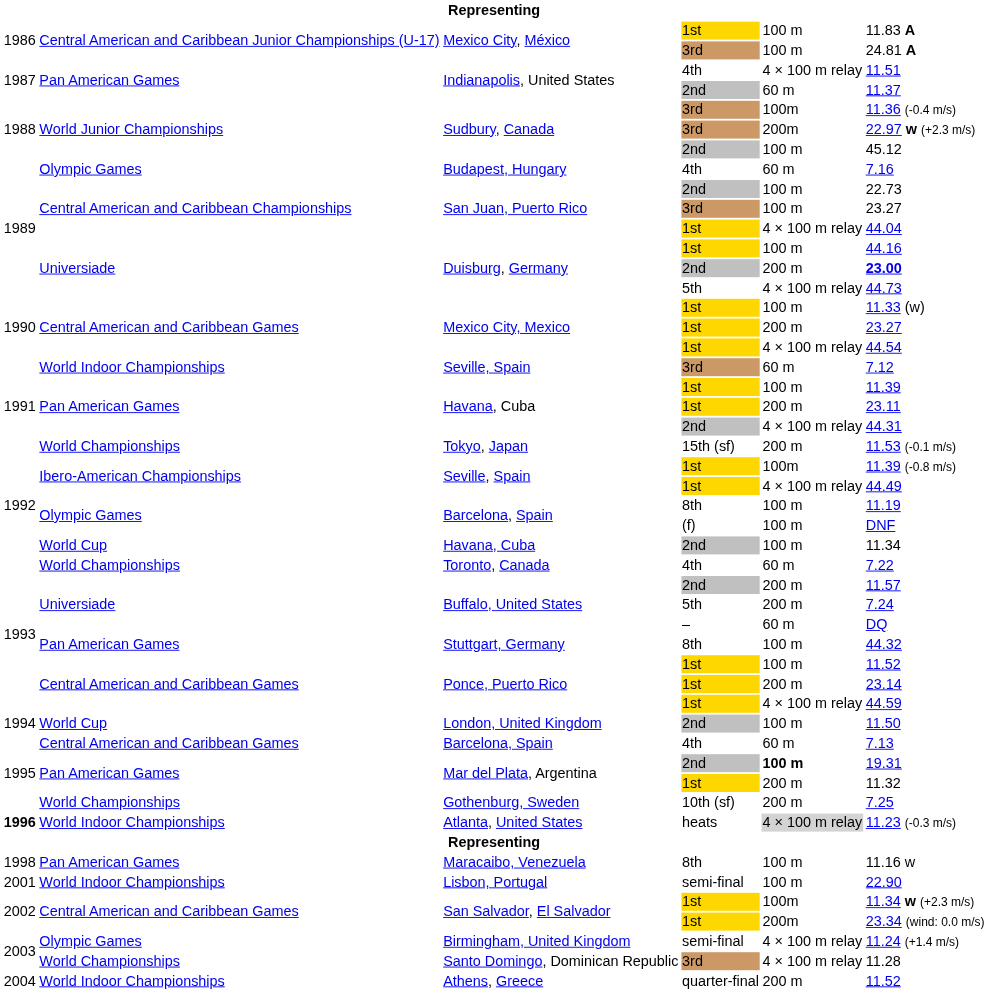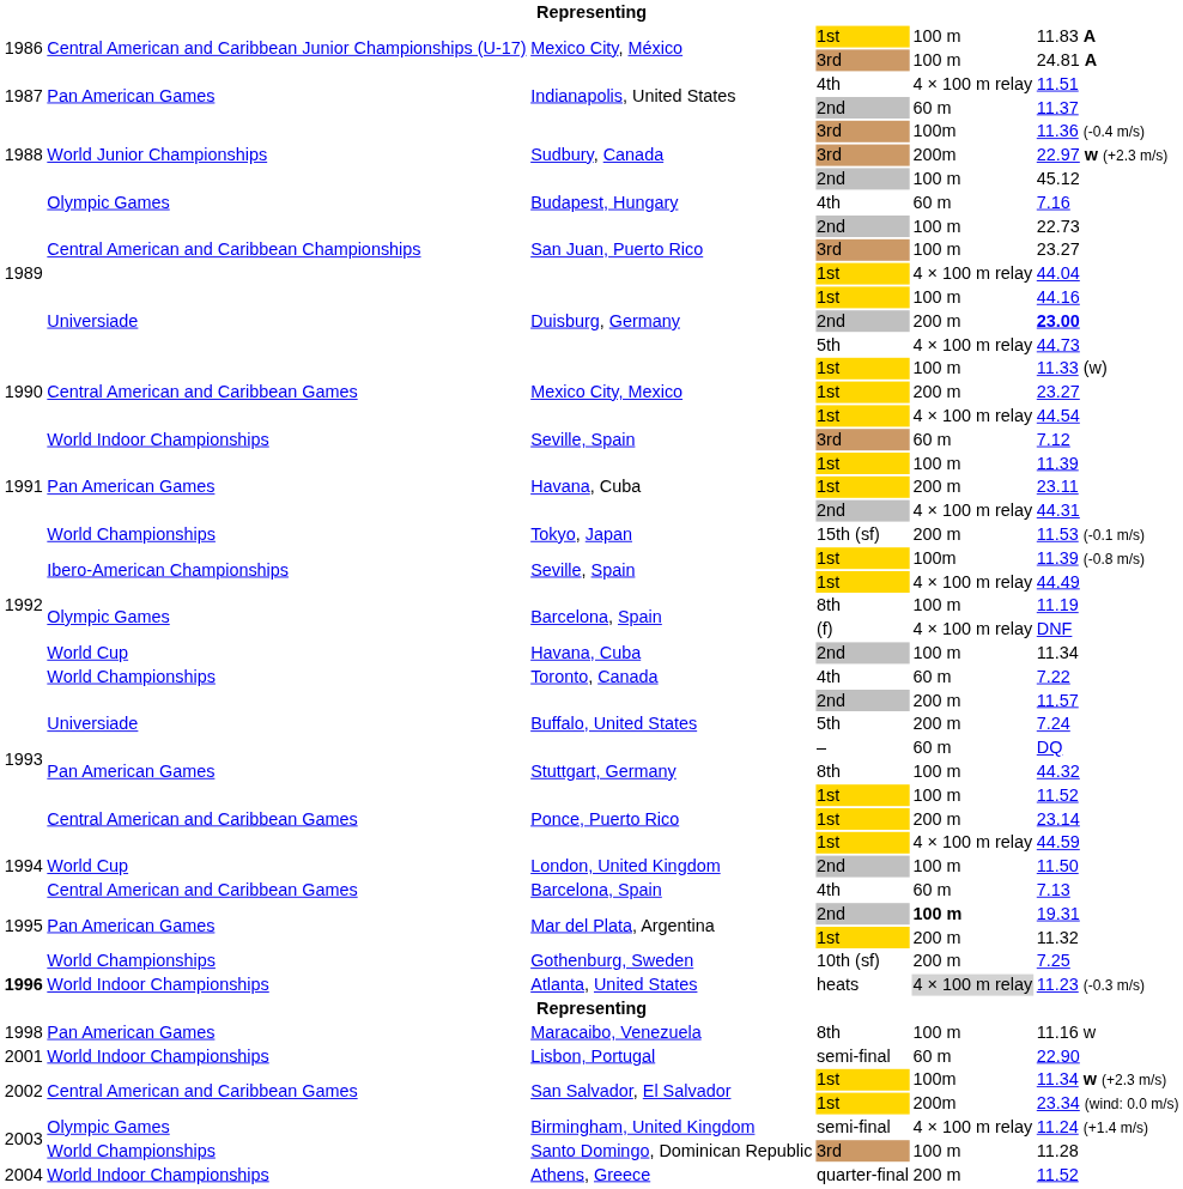Barcelona, Spain / (f) | column 5: 100 m -> 4 × 100 m relay
Lisbon, Portugal | column 5: 100 m -> 60 m
Santo Domingo, Dominican Republic | column 5: 4 × 100 m relay -> 100 m
